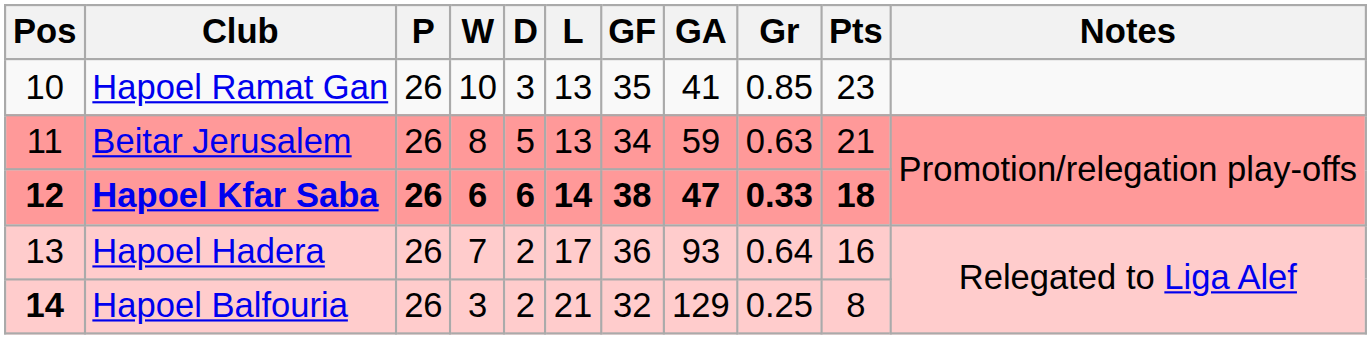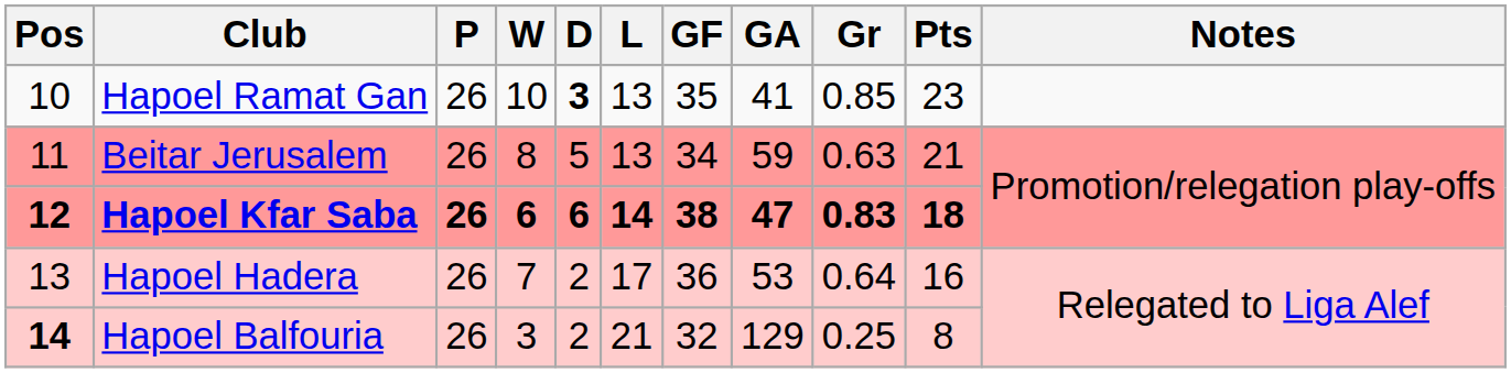Hapoel Ramat Gan | D: normal -> bold
Hapoel Kfar Saba | Gr: 0.33 -> 0.83
Hapoel Hadera | GA: 93 -> 53
